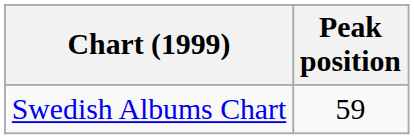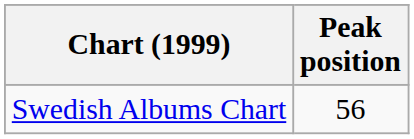Swedish Albums Chart | Peak position: 59 -> 56
